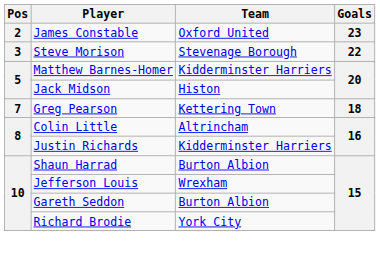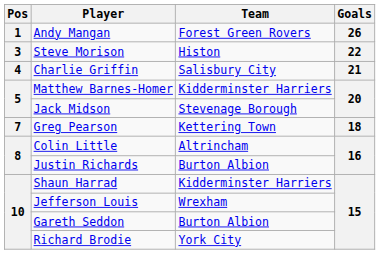+ row: 1 | Andy Mangan | Forest Green Rovers | 26
- row: 2 | James Constable | Oxford United | 23
Steve Morison | Team: Stevenage Borough -> Histon
+ row: 4 | Charlie Griffin | Salisbury City | 21
Jack Midson | Team: Histon -> Stevenage Borough
Justin Richards | Team: Kidderminster Harriers -> Burton Albion
Shaun Harrad | Team: Burton Albion -> Kidderminster Harriers
